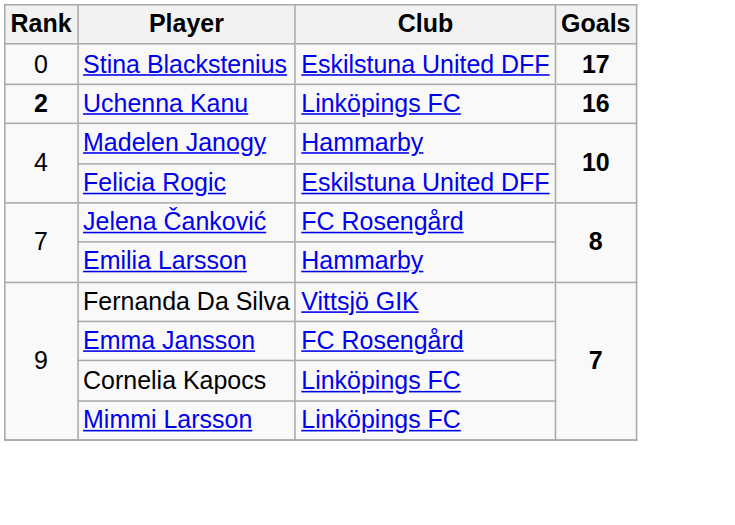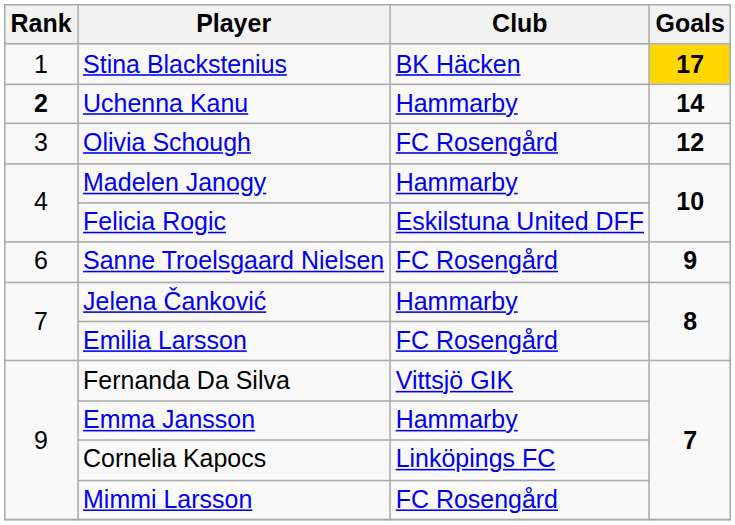Stina Blackstenius | Rank: 0 -> 1
Stina Blackstenius | Club: Eskilstuna United DFF -> BK Häcken
Stina Blackstenius | Goals: no background -> gold background
Uchenna Kanu | Club: Linköpings FC -> Hammarby
Uchenna Kanu | Goals: 16 -> 14
+ row: 3 | Olivia Schough | FC Rosengård | 12
+ row: 6 | Sanne Troelsgaard Nielsen | FC Rosengård | 9
Jelena Čanković | Club: FC Rosengård -> Hammarby
Emilia Larsson | Club: Hammarby -> FC Rosengård
Emma Jansson | Club: FC Rosengård -> Hammarby
Mimmi Larsson | Club: Linköpings FC -> FC Rosengård
